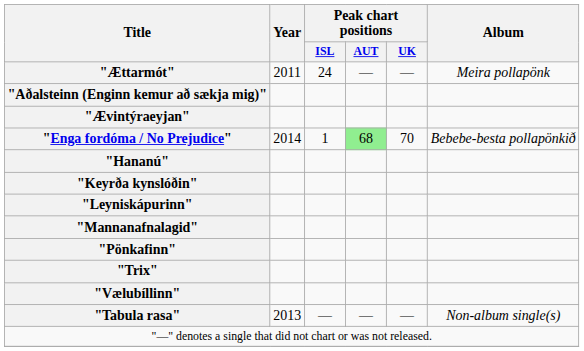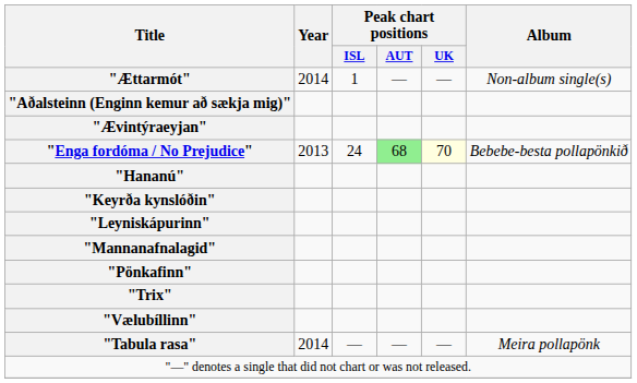"Ættarmót" | Year: 2011 -> 2014
"Ættarmót" | Peak chart positions / ISL: 24 -> 1
"Ættarmót" | Album: Meira pollapönk -> Non-album single(s)
"Enga fordóma / No Prejudice" | Year: 2014 -> 2013
"Enga fordóma / No Prejudice" | Peak chart positions / ISL: 1 -> 24
"Enga fordóma / No Prejudice" | Peak chart positions / UK: no background -> lightyellow background
"Tabula rasa" | Year: 2013 -> 2014
"Tabula rasa" | Album: Non-album single(s) -> Meira pollapönk
